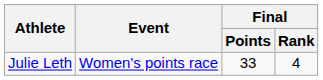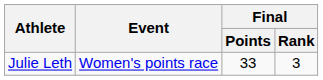Julie Leth | Final / Rank: 4 -> 3
